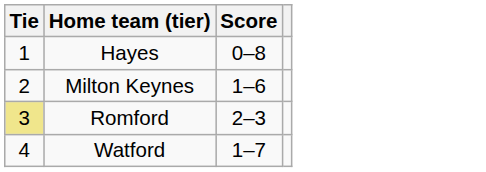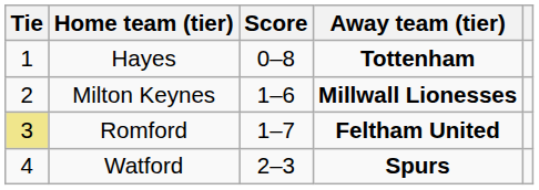+ column: Away team (tier) | Tottenham | Millwall Lionesses | Feltham United | Spurs
Romford | Score: 2–3 -> 1–7
Watford | Score: 1–7 -> 2–3
